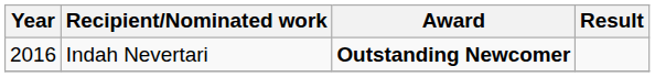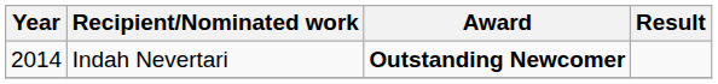Indah Nevertari | Year: 2016 -> 2014
